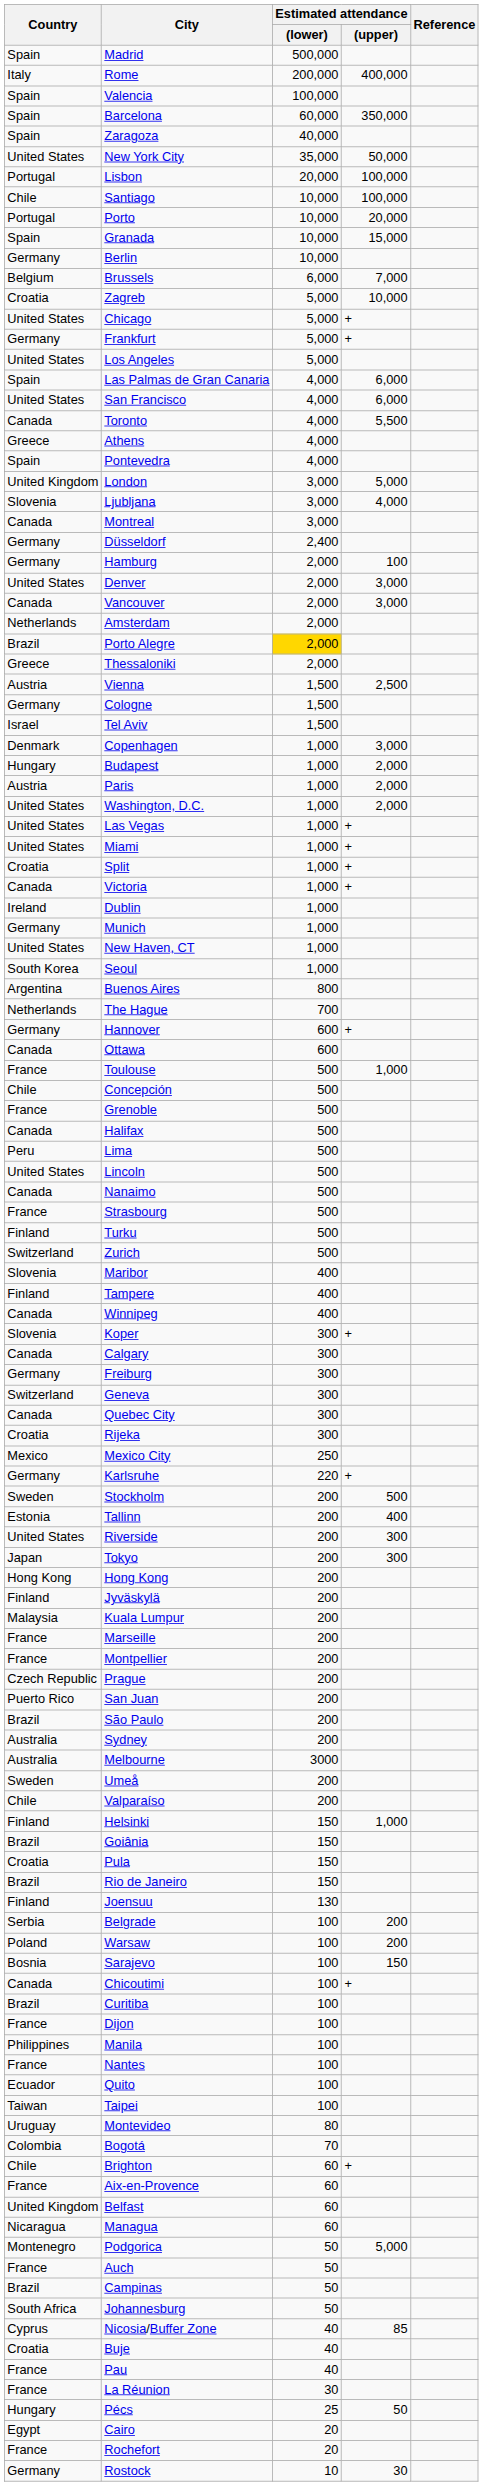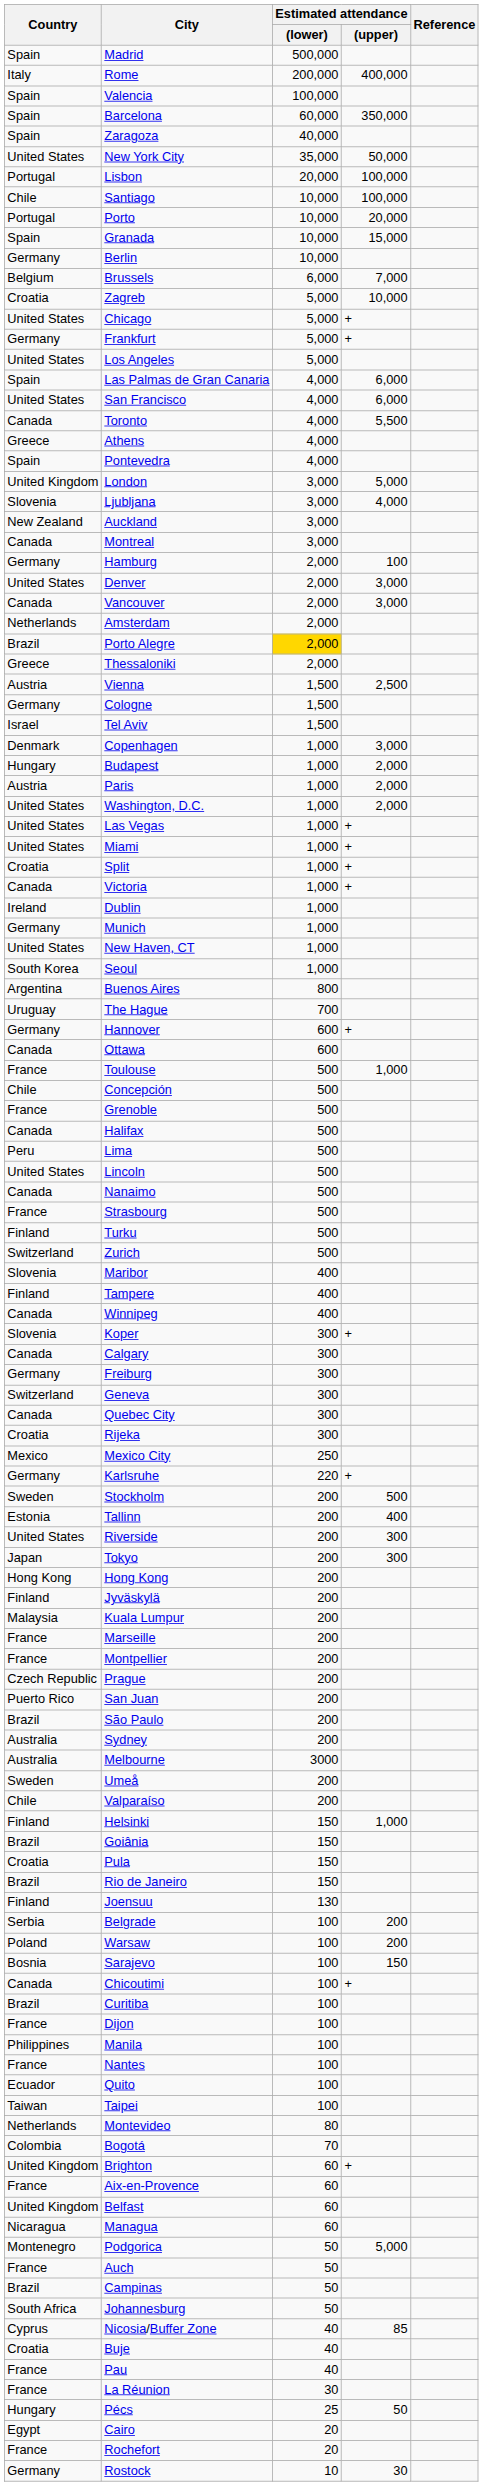+ row: New Zealand | Auckland | 3,000
- row: Germany | Düsseldorf | 2,400
The Hague | Country: Netherlands -> Uruguay
Montevideo | Country: Uruguay -> Netherlands
Brighton | Country: Chile -> United Kingdom
